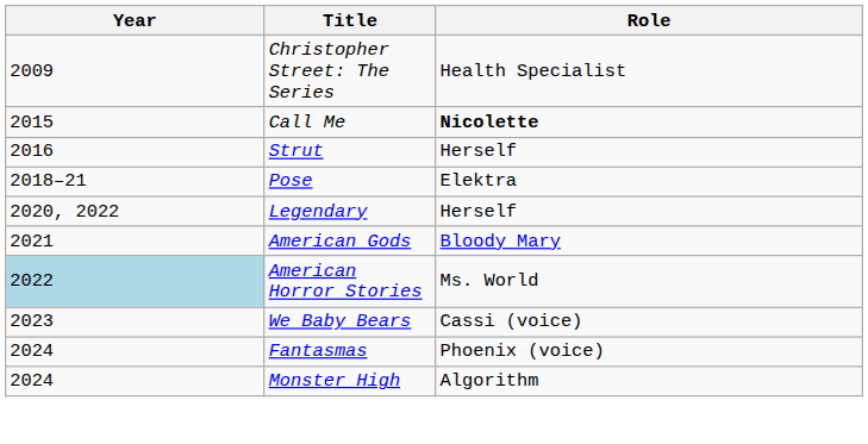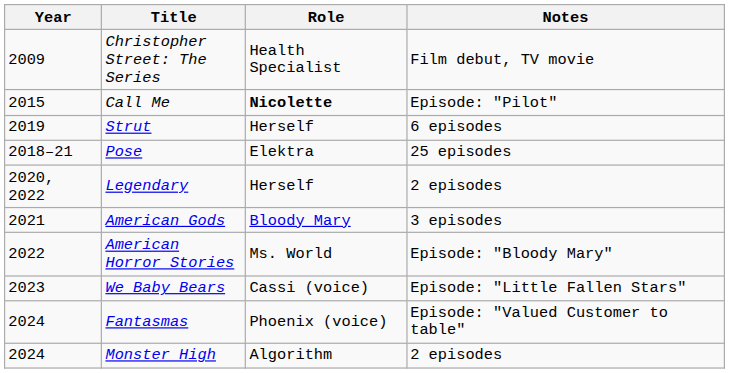+ column: Notes | Film debut, TV movie | Episode: "Pilot" | 6 episodes | 25 episodes | 2 episodes | 3 episodes | Episode: "Bloody Mary" | Episode: "Little Fallen Stars" | Episode: "Valued Customer to table" | 2 episodes
Strut | Year: 2016 -> 2019
American Horror Stories | Year: lightblue background -> no background
